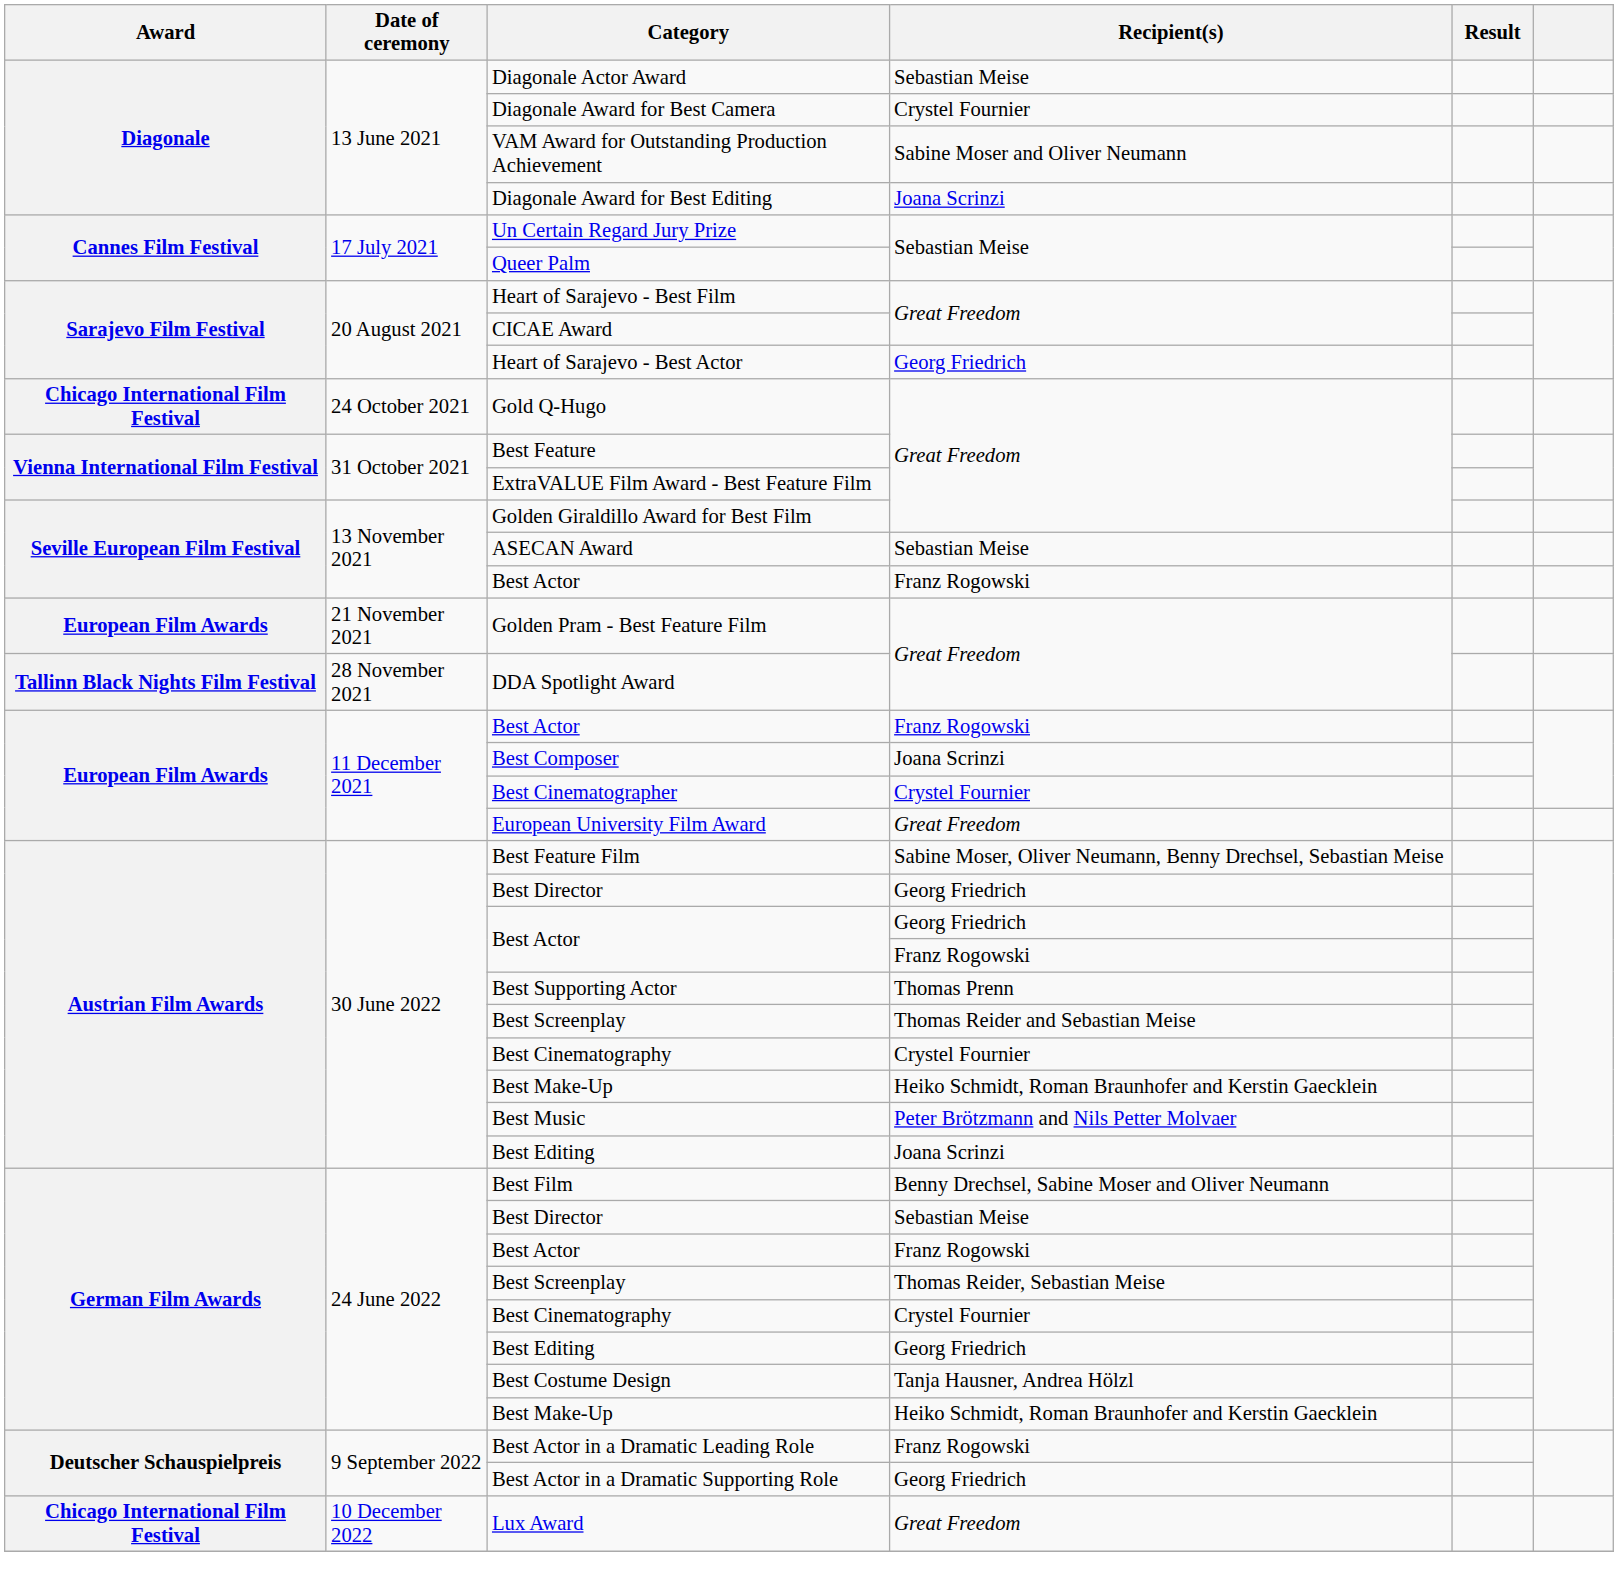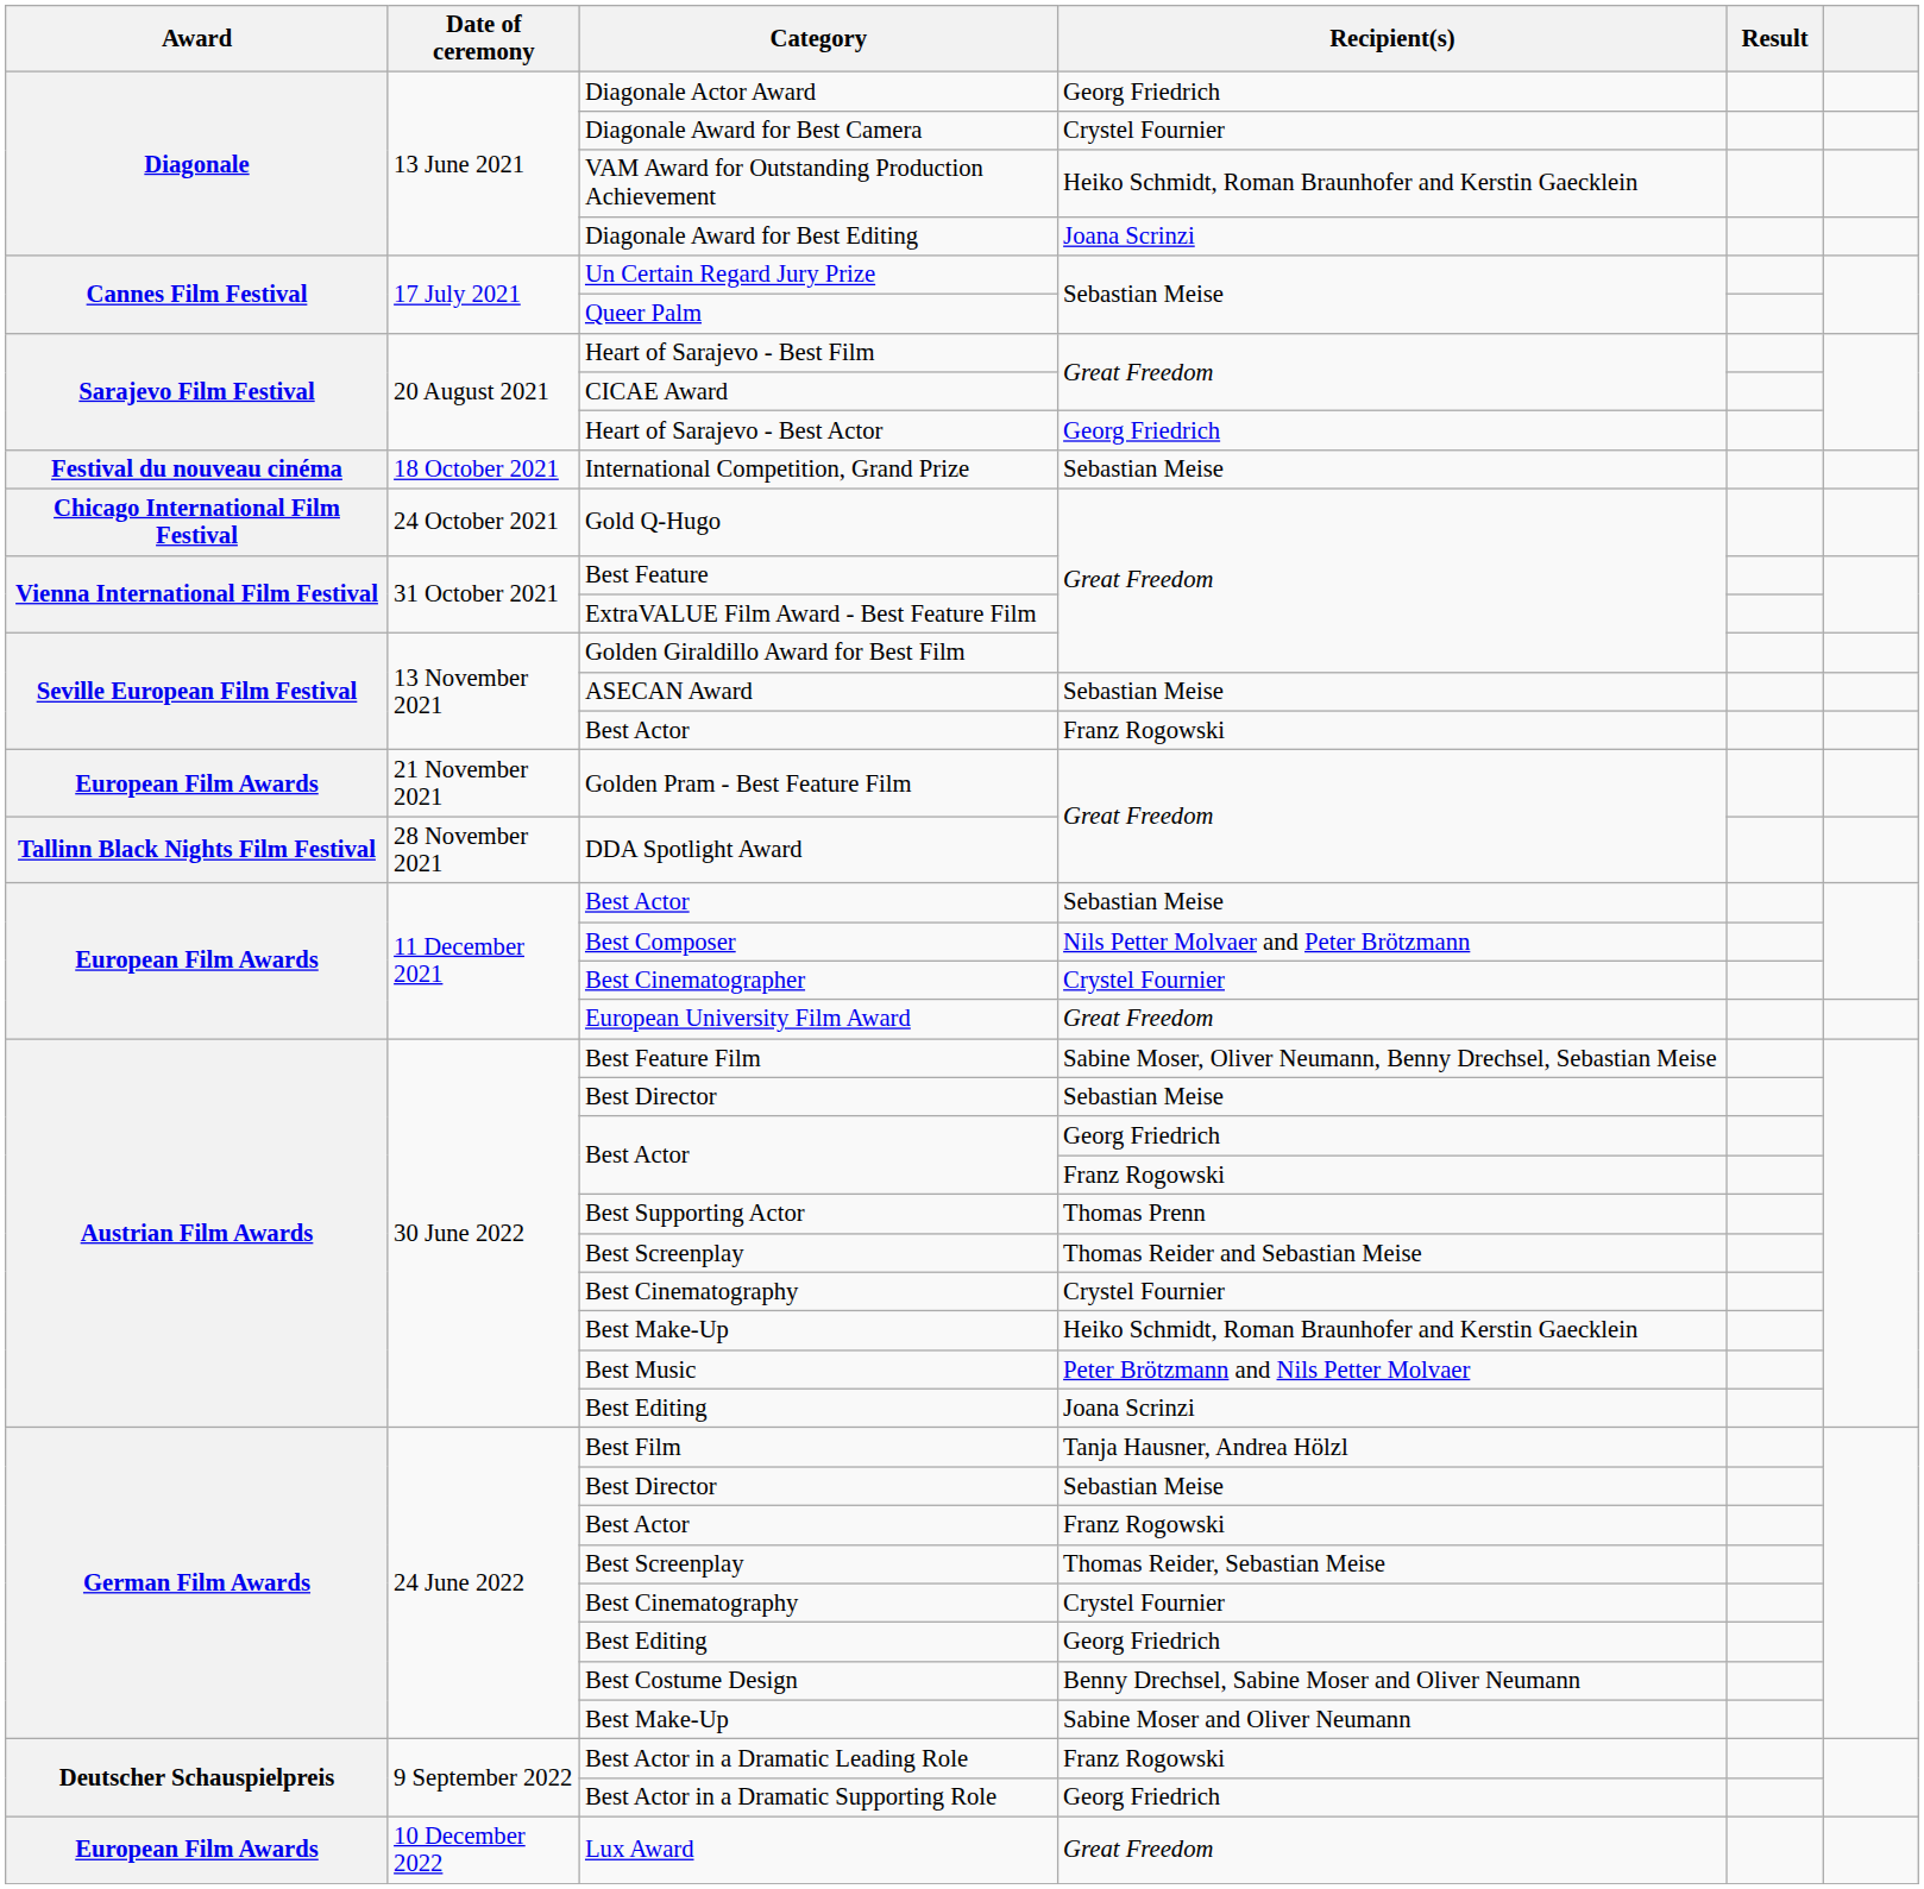Diagonale Actor Award | Recipient(s): Sebastian Meise -> Georg Friedrich
VAM Award for Outstanding Production Achievement | Recipient(s): Sabine Moser and Oliver Neumann -> Heiko Schmidt, Roman Braunhofer and Kerstin Gaecklein
+ row: Festival du nouveau cinéma | 18 October 2021 | International Competition, Grand Prize | Sebastian Meise
11 December 2021 / Best Actor | Recipient(s): Franz Rogowski -> Sebastian Meise
Best Composer | Recipient(s): Joana Scrinzi -> Nils Petter Molvaer and Peter Brötzmann
30 June 2022 / Best Director | Recipient(s): Georg Friedrich -> Sebastian Meise
Best Film | Recipient(s): Benny Drechsel, Sabine Moser and Oliver Neumann -> Tanja Hausner, Andrea Hölzl
Best Costume Design | Recipient(s): Tanja Hausner, Andrea Hölzl -> Benny Drechsel, Sabine Moser and Oliver Neumann
24 June 2022 / Best Make-Up | Recipient(s): Heiko Schmidt, Roman Braunhofer and Kerstin Gaecklein -> Sabine Moser and Oliver Neumann
Lux Award | Award: Chicago International Film Festival -> European Film Awards
